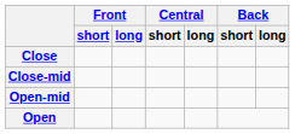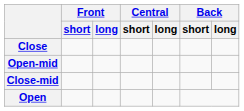rows swapped: Close-mid <-> Open-mid
